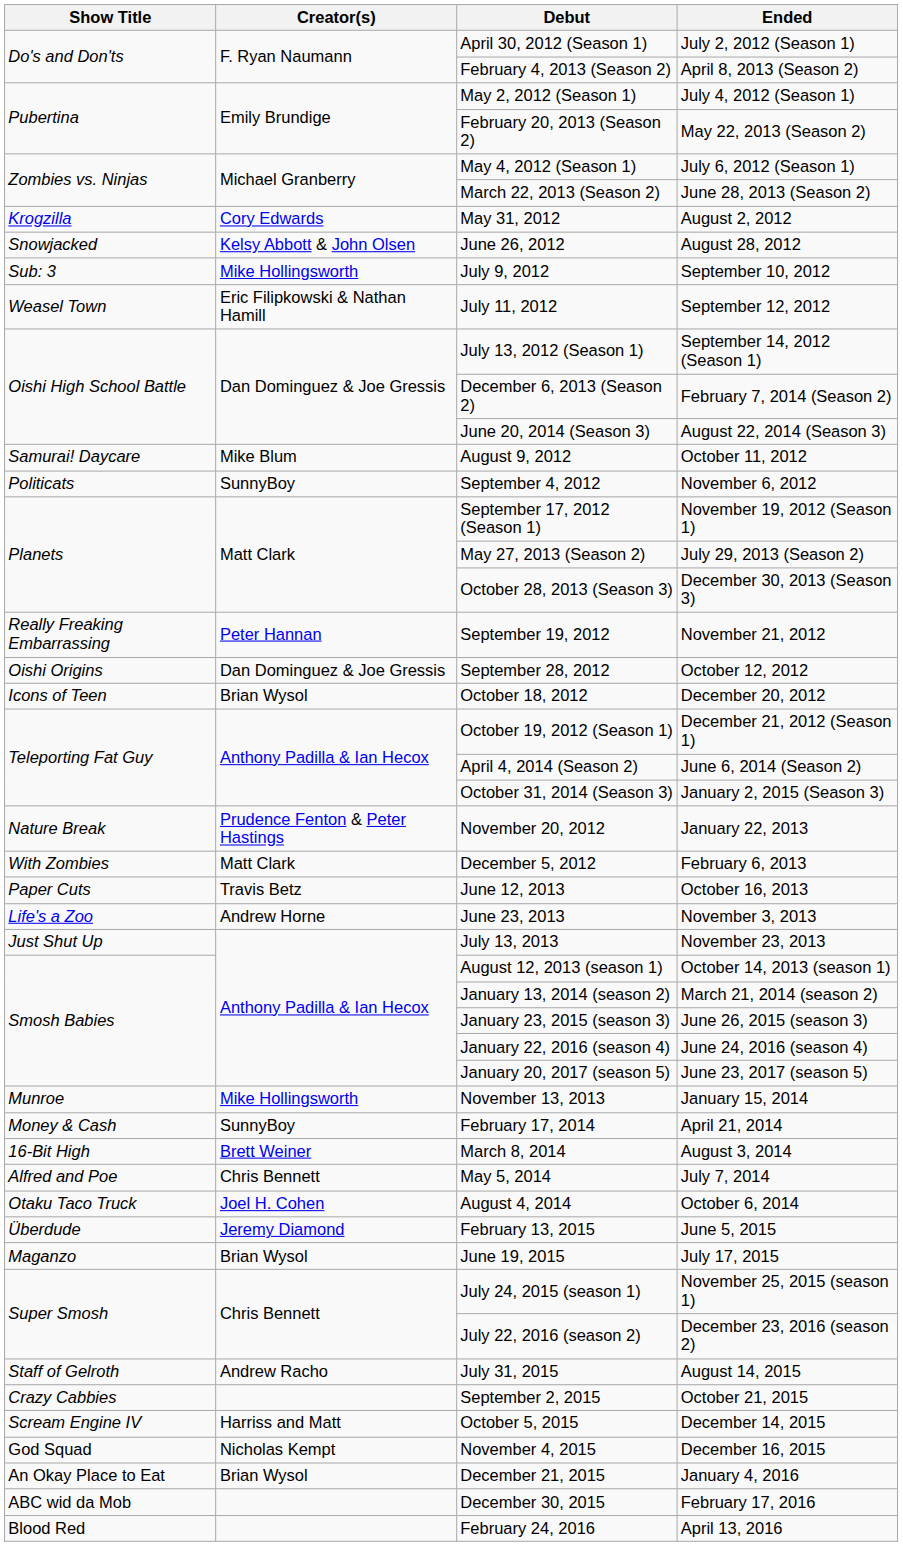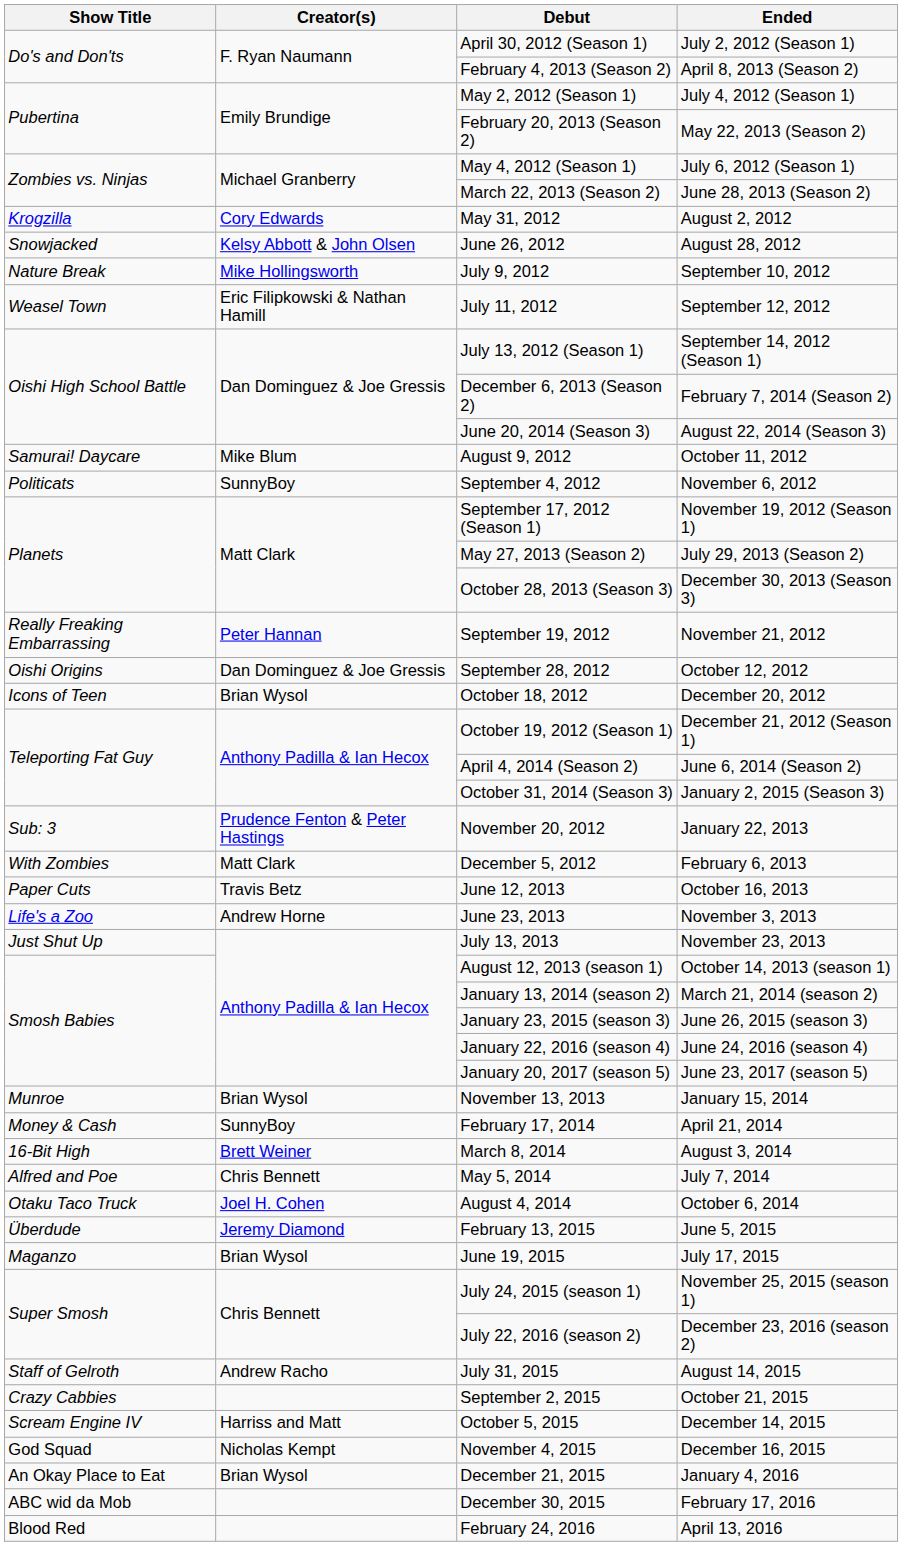July 9, 2012 | Show Title: Sub: 3 -> Nature Break
November 20, 2012 | Show Title: Nature Break -> Sub: 3
November 13, 2013 | Creator(s): Mike Hollingsworth -> Brian Wysol
